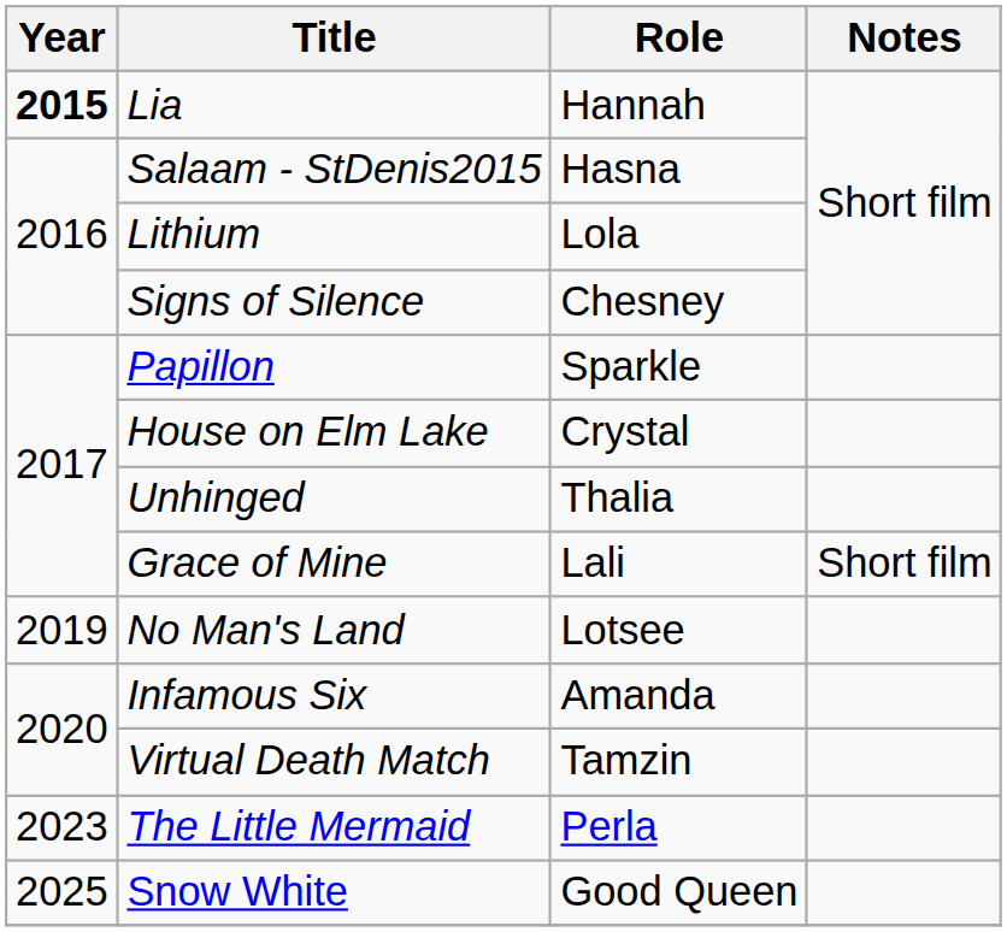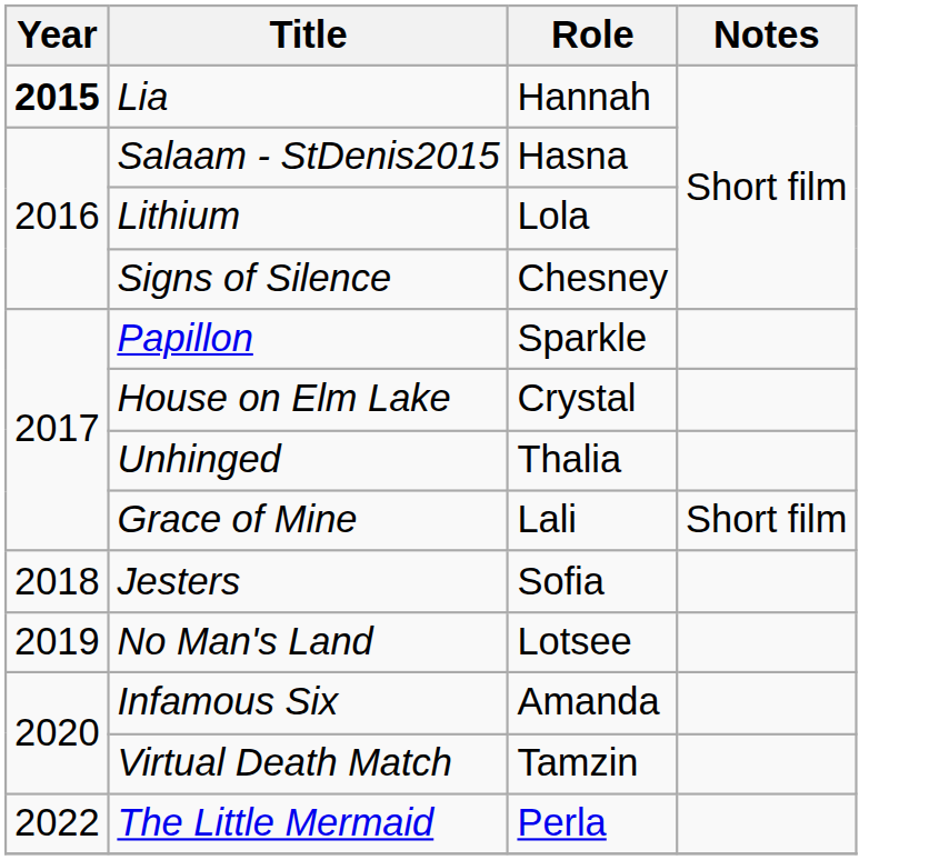+ row: 2018 | Jesters | Sofia
The Little Mermaid | Year: 2023 -> 2022
- row: 2025 | Snow White | Good Queen
